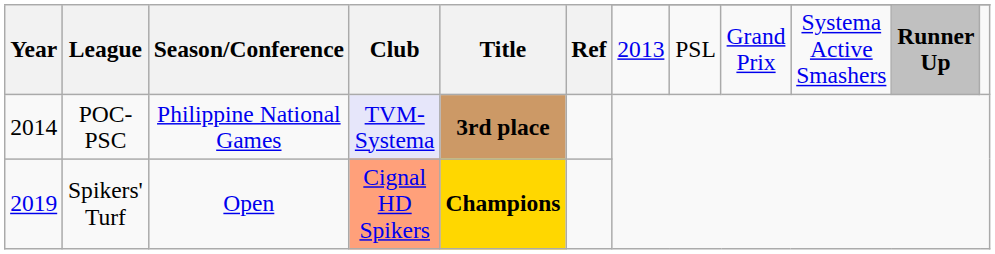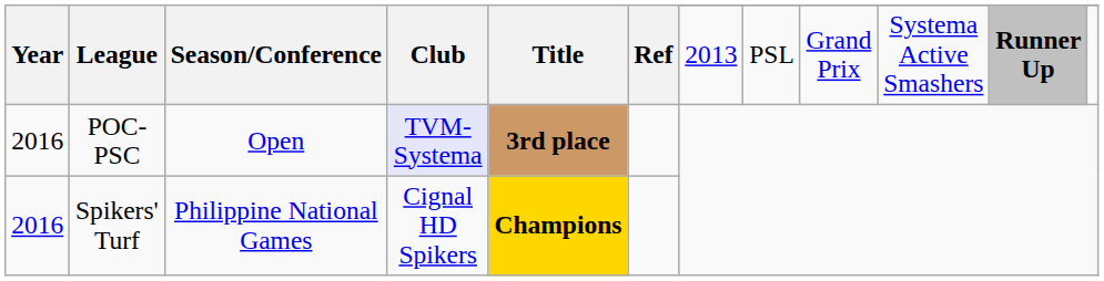POC-PSC | Year: 2014 -> 2016
POC-PSC | Season/Conference: Philippine National Games -> Open
Spikers' Turf | Year: 2019 -> 2016
Spikers' Turf | Season/Conference: Open -> Philippine National Games
Spikers' Turf | Club: lightsalmon background -> no background
